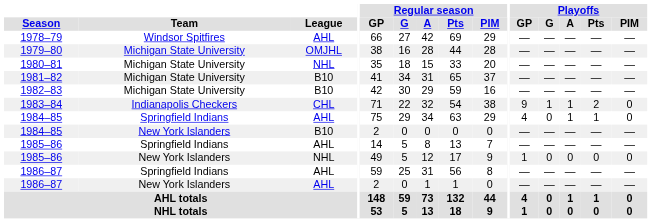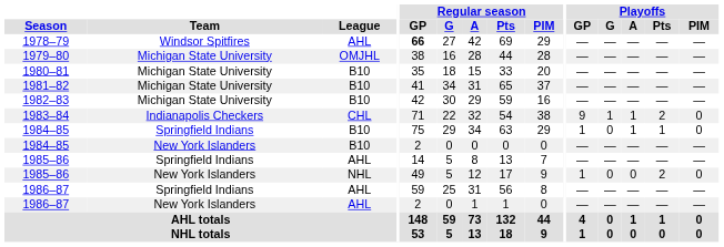1978–79 | Regular season / GP: normal -> bold
1980–81 | League: NHL -> B10
1984–85 / Springfield Indians | League: AHL -> B10
1984–85 / Springfield Indians | Playoffs / GP: 4 -> 1
1985–86 / New York Islanders | Playoffs / Pts: 0 -> 2
